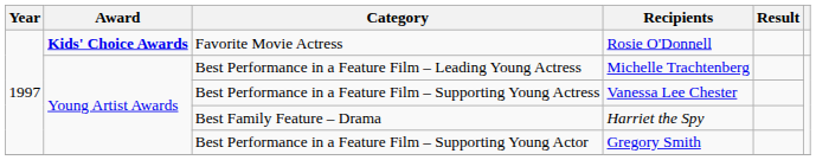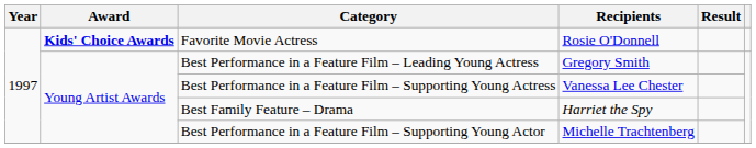Best Performance in a Feature Film – Leading Young Actress | Recipients: Michelle Trachtenberg -> Gregory Smith
Best Performance in a Feature Film – Supporting Young Actor | Recipients: Gregory Smith -> Michelle Trachtenberg
